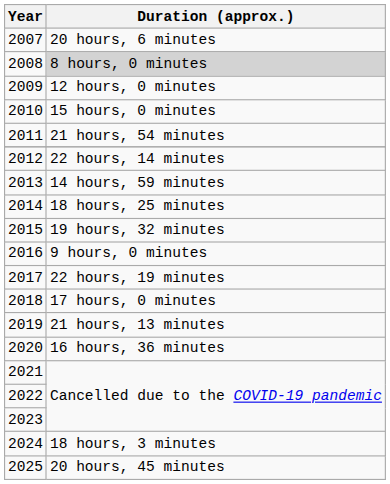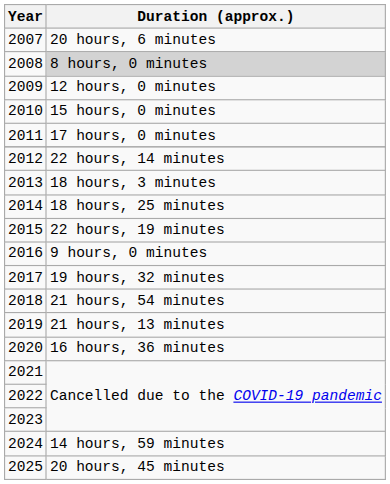2011 | Duration (approx.): 21 hours, 54 minutes -> 17 hours, 0 minutes
2013 | Duration (approx.): 14 hours, 59 minutes -> 18 hours, 3 minutes
2015 | Duration (approx.): 19 hours, 32 minutes -> 22 hours, 19 minutes
2017 | Duration (approx.): 22 hours, 19 minutes -> 19 hours, 32 minutes
2018 | Duration (approx.): 17 hours, 0 minutes -> 21 hours, 54 minutes
2024 | Duration (approx.): 18 hours, 3 minutes -> 14 hours, 59 minutes
